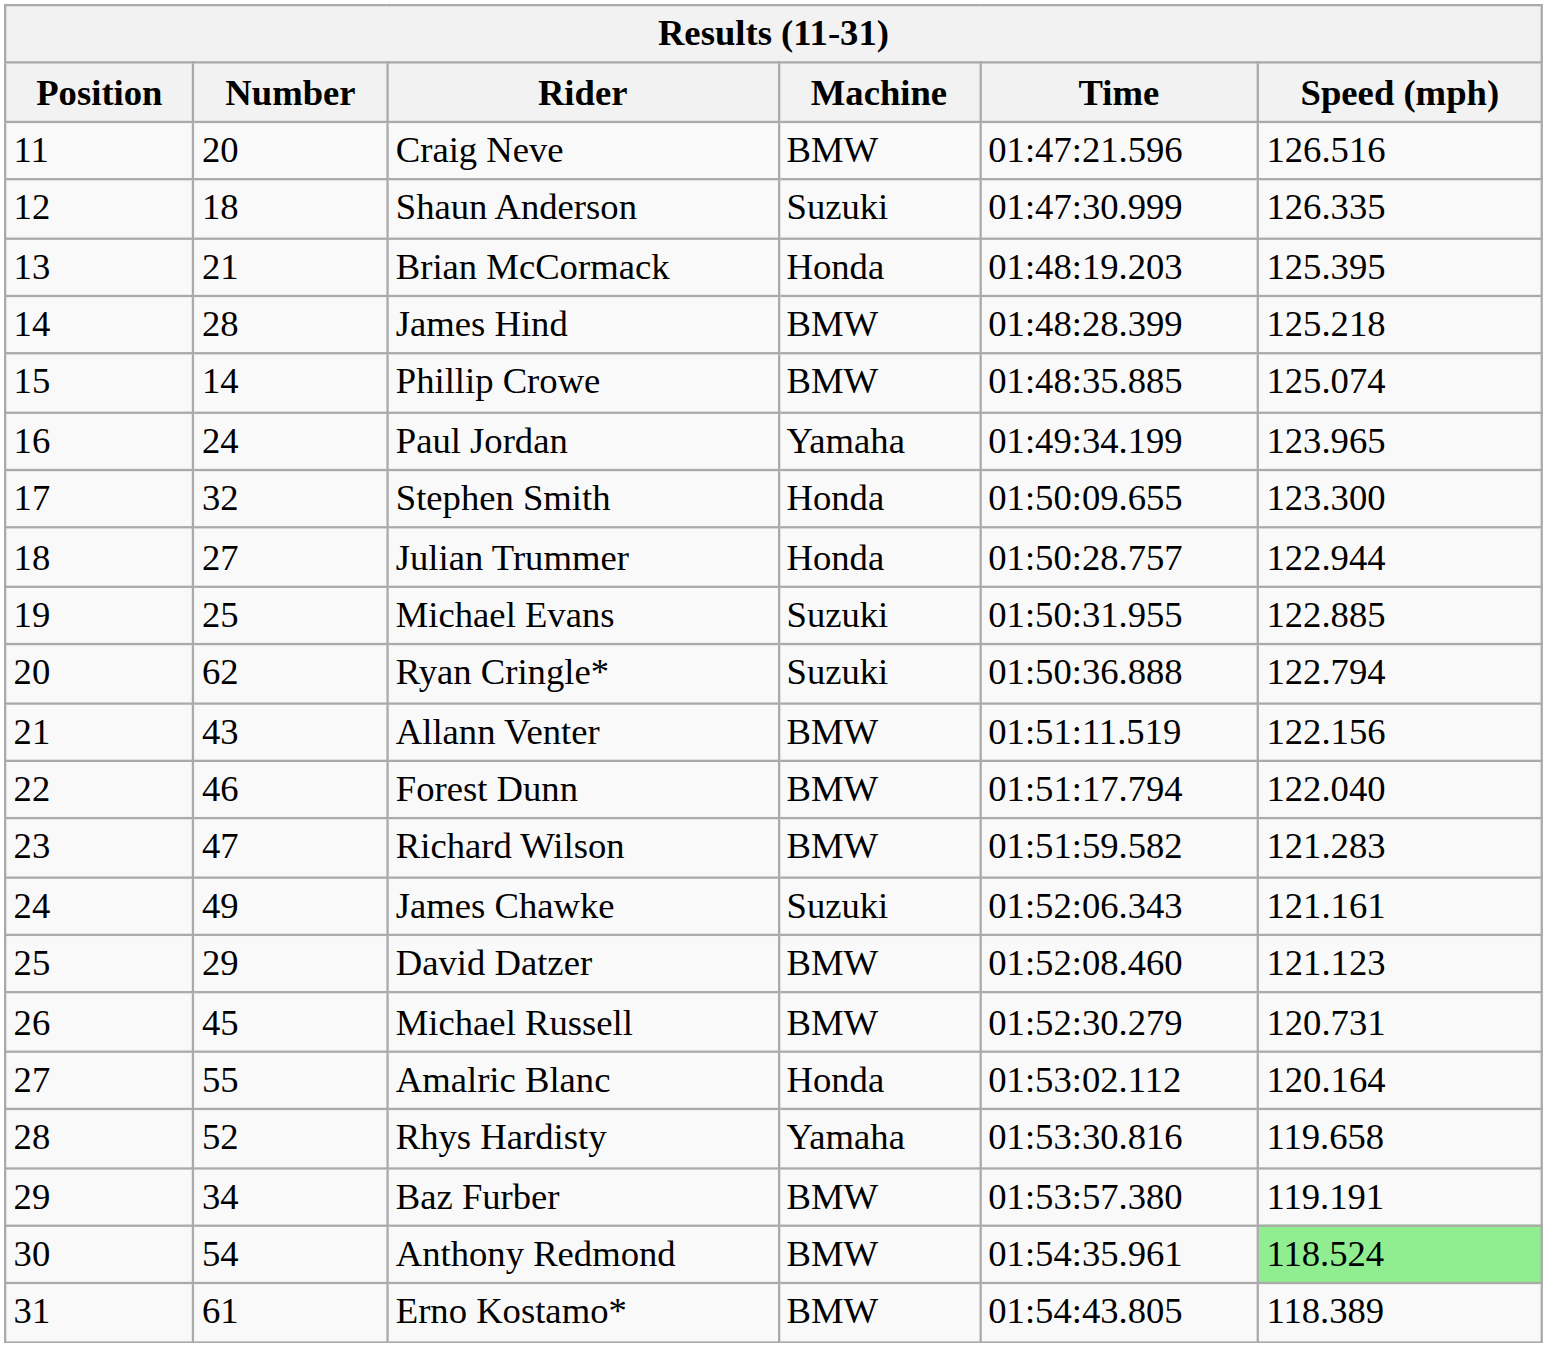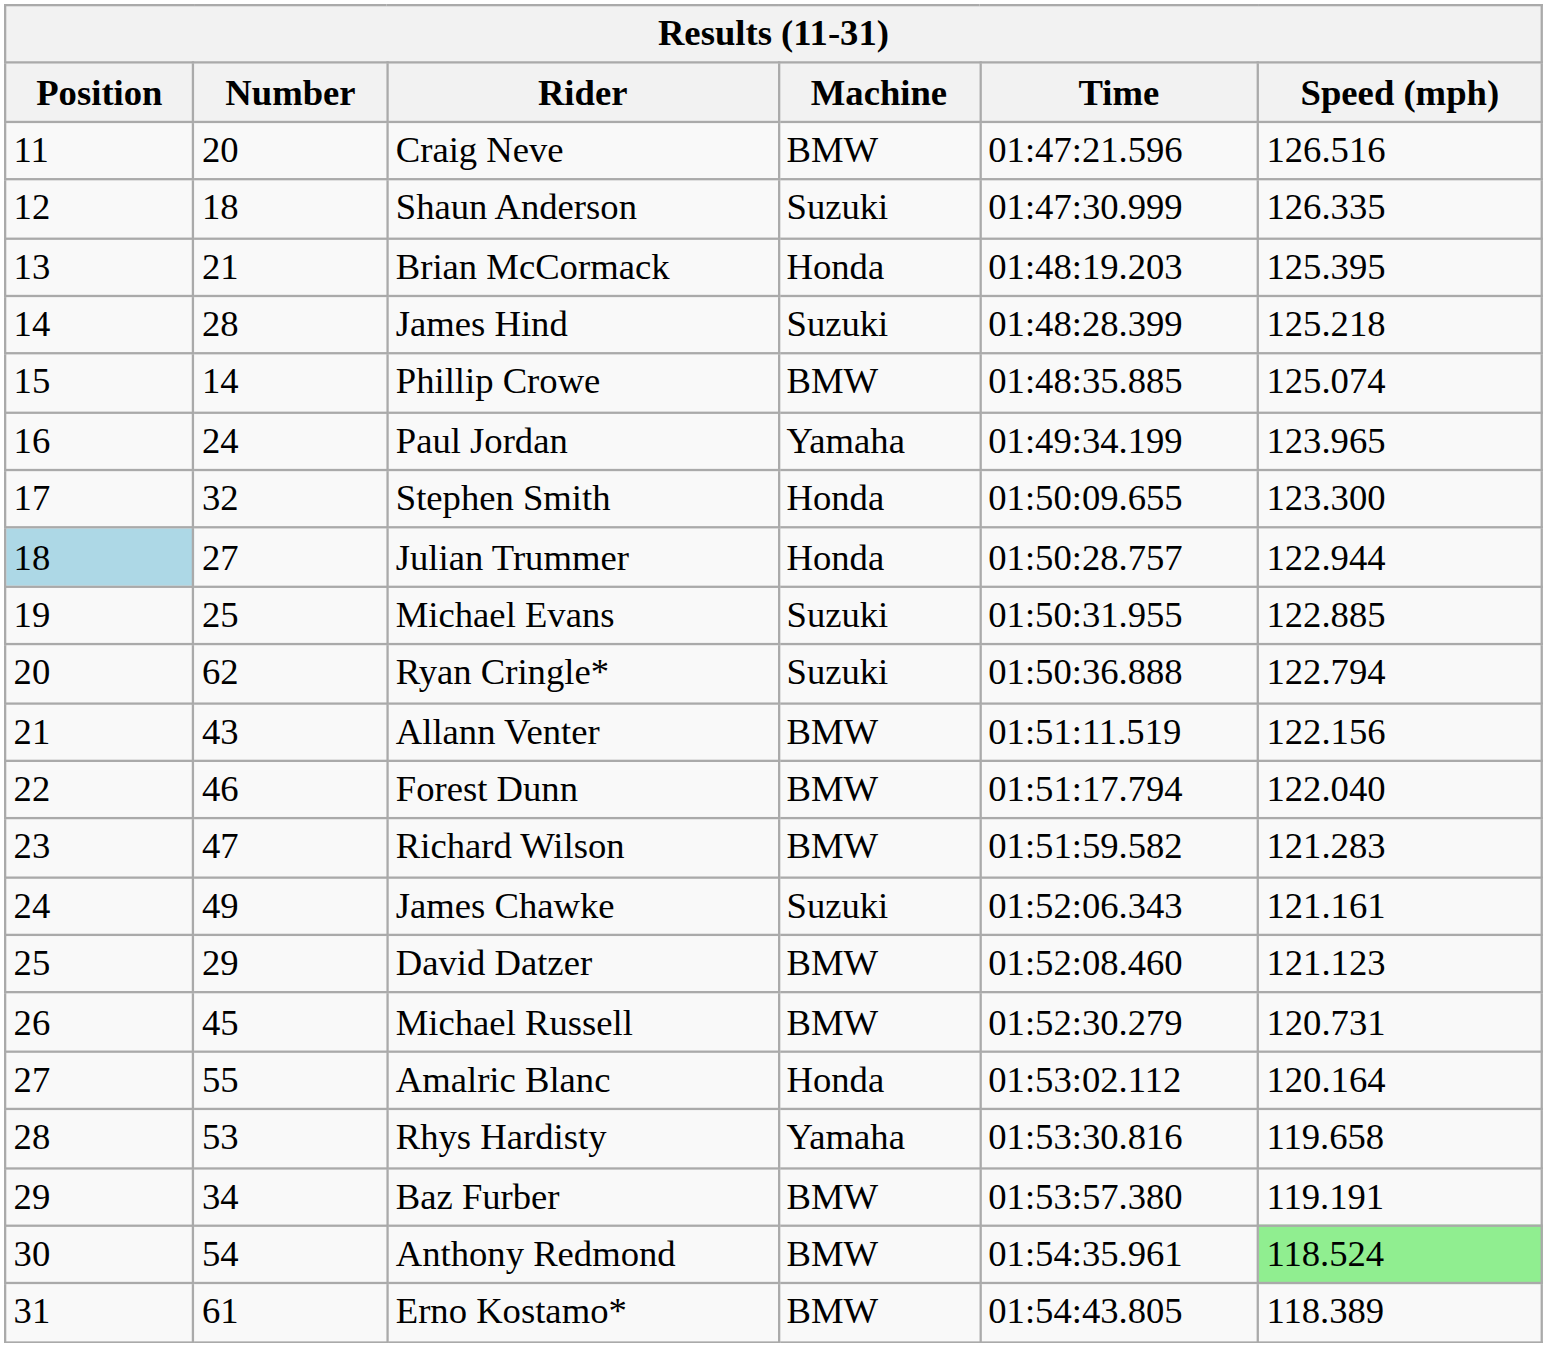James Hind | Machine: BMW -> Suzuki
Julian Trummer | Position: no background -> lightblue background
Rhys Hardisty | Number: 52 -> 53
